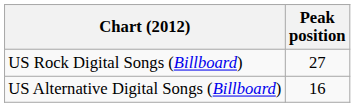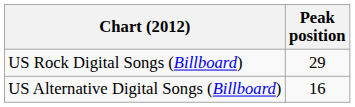US Rock Digital Songs (Billboard) | Peak position: 27 -> 29
